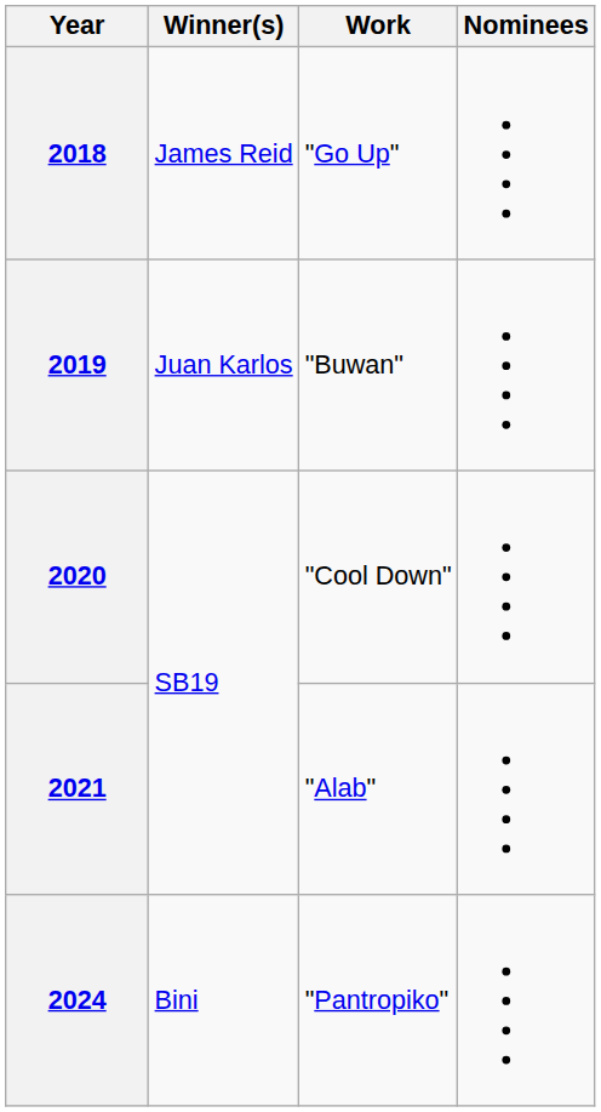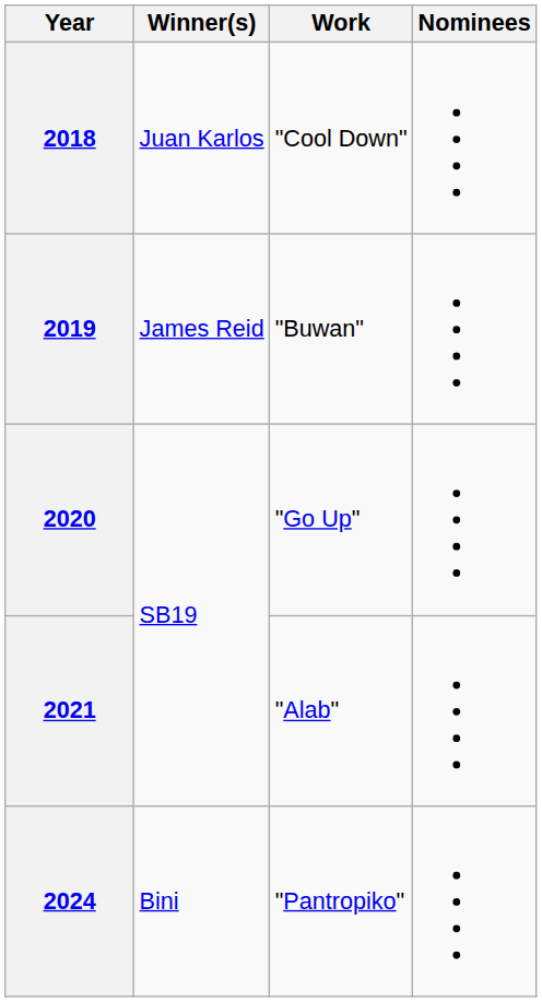2018 | Winner(s): James Reid -> Juan Karlos
2018 | Work: "Go Up" -> "Cool Down"
2019 | Winner(s): Juan Karlos -> James Reid
2020 | Work: "Cool Down" -> "Go Up"
